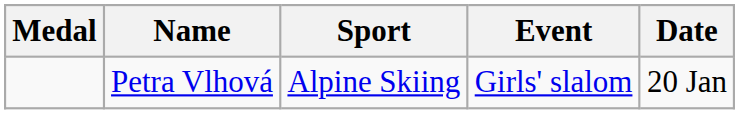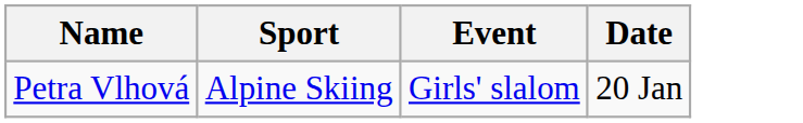- column: Medal
